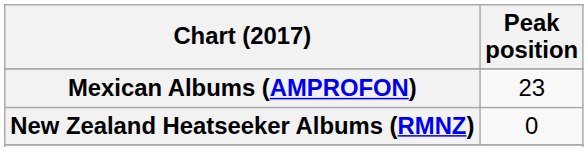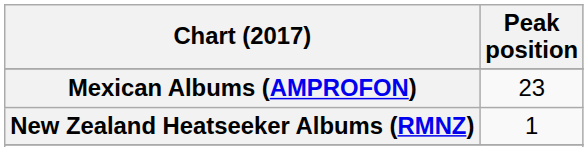New Zealand Heatseeker Albums (RMNZ) | Peak position: 0 -> 1
